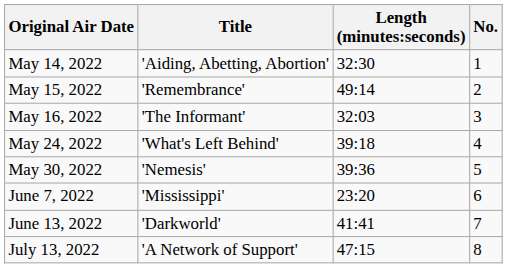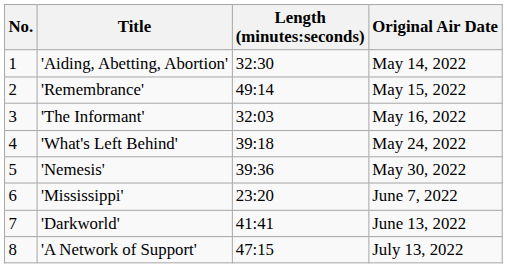columns swapped: No. <-> Original Air Date
